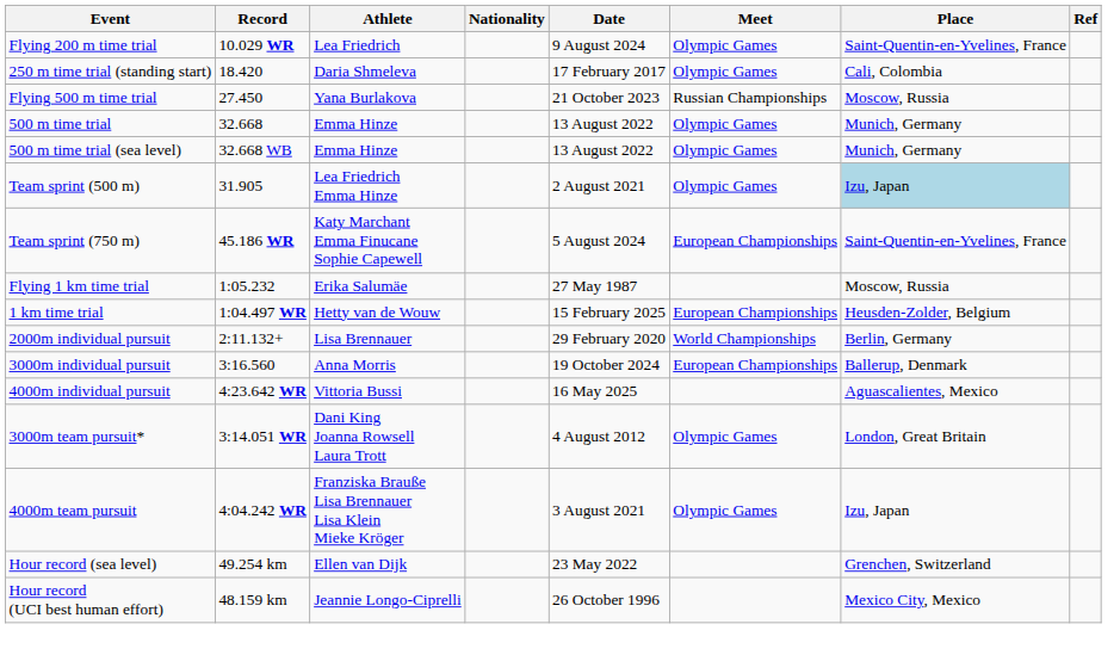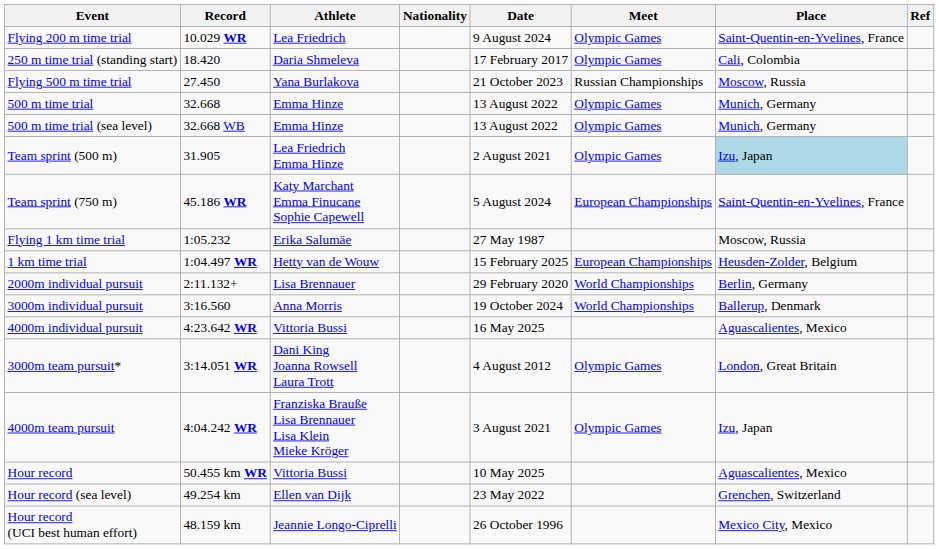3000m individual pursuit | Meet: European Championships -> World Championships
+ row: Hour record | 50.455 km WR | Vittoria Bussi | 10 May 2025 | Aguascalientes, Mexico
